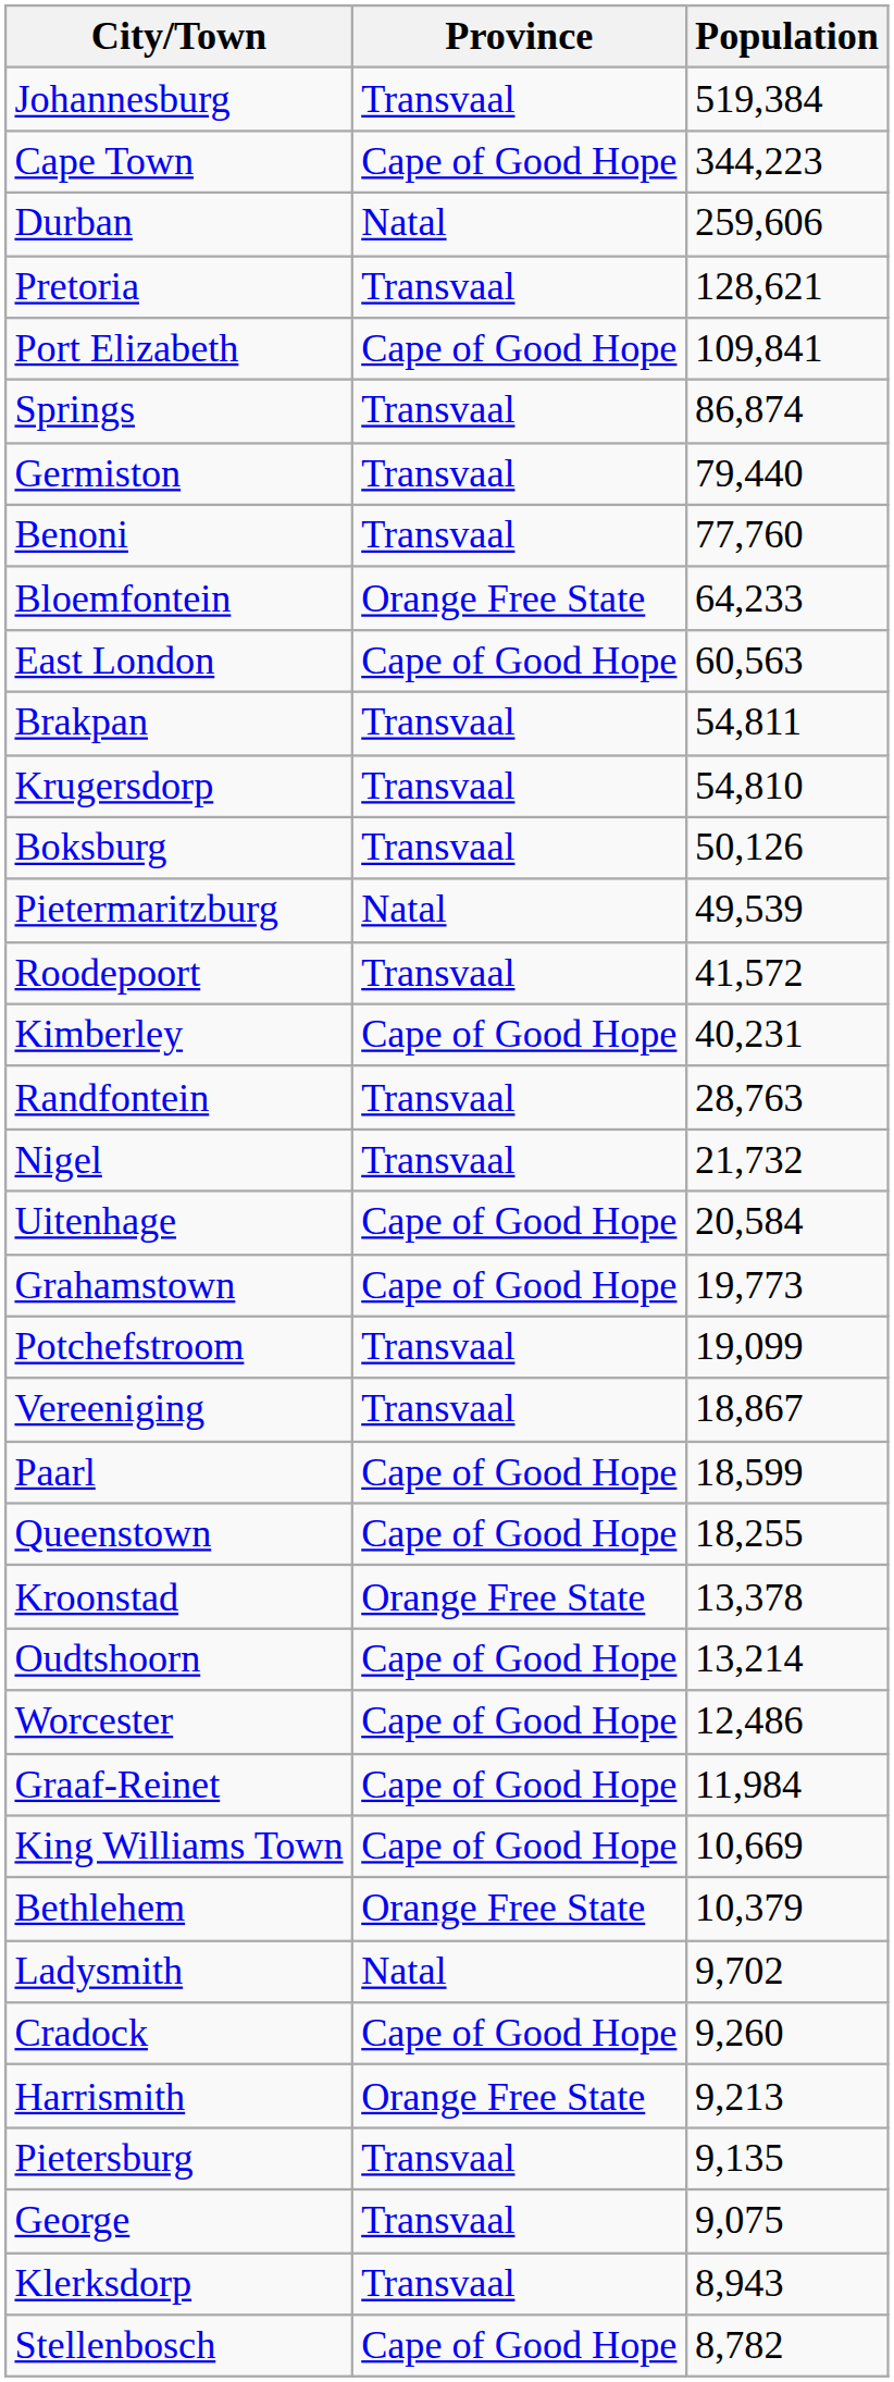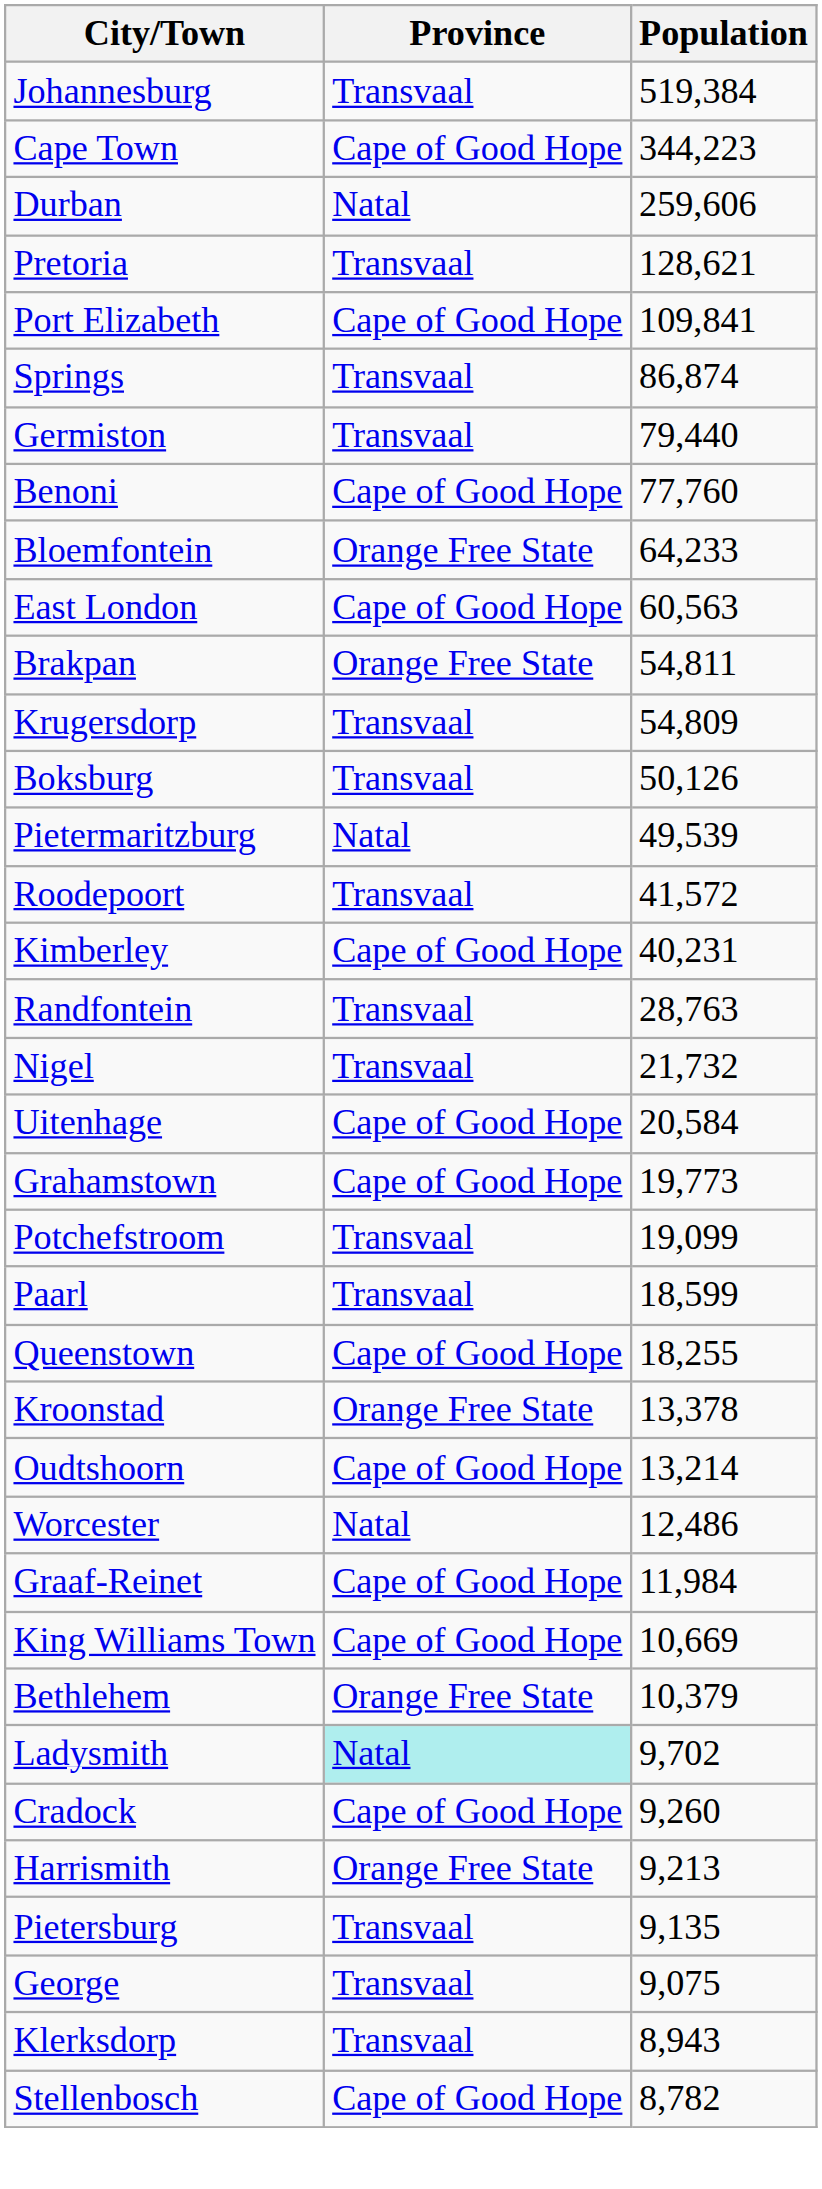Benoni | Province: Transvaal -> Cape of Good Hope
Brakpan | Province: Transvaal -> Orange Free State
Krugersdorp | Population: 54,810 -> 54,809
- row: Vereeniging | Transvaal | 18,867
Paarl | Province: Cape of Good Hope -> Transvaal
Worcester | Province: Cape of Good Hope -> Natal
Ladysmith | Province: no background -> paleturquoise background
